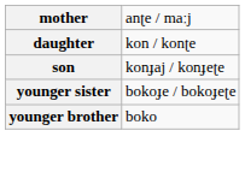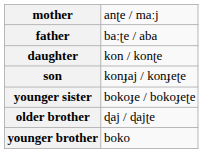+ row: father | baːʈe / aba
+ row: older brother | ɖaj / ɖajʈe
